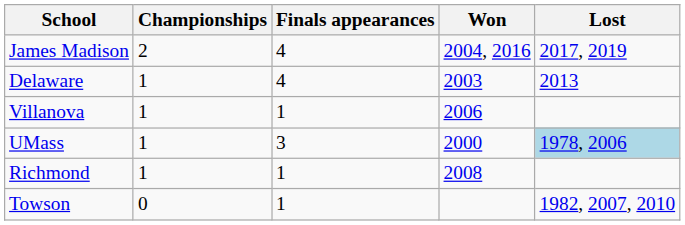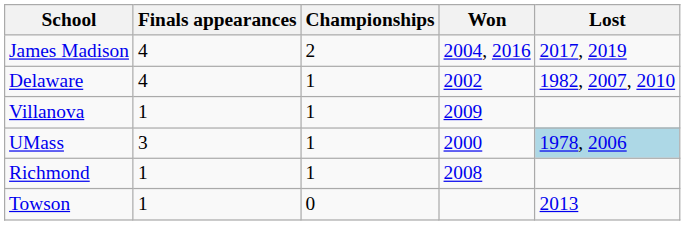columns swapped: Championships <-> Finals appearances
Delaware | Won: 2003 -> 2002
Delaware | Lost: 2013 -> 1982, 2007, 2010
Villanova | Won: 2006 -> 2009
Towson | Lost: 1982, 2007, 2010 -> 2013
